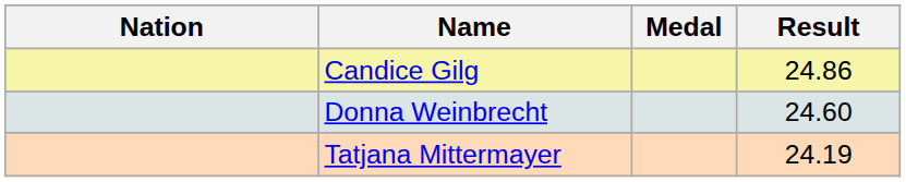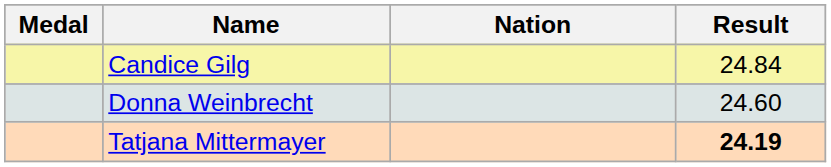columns swapped: Medal <-> Nation
Candice Gilg | Result: 24.86 -> 24.84
Tatjana Mittermayer | Result: normal -> bold
